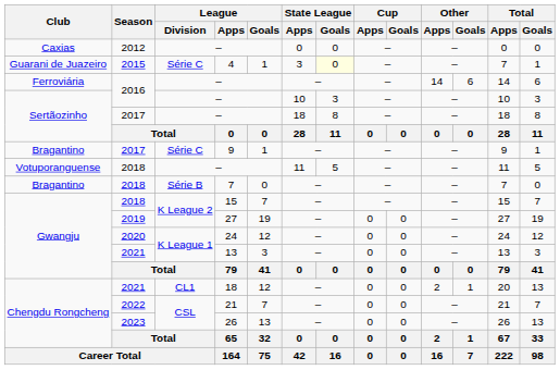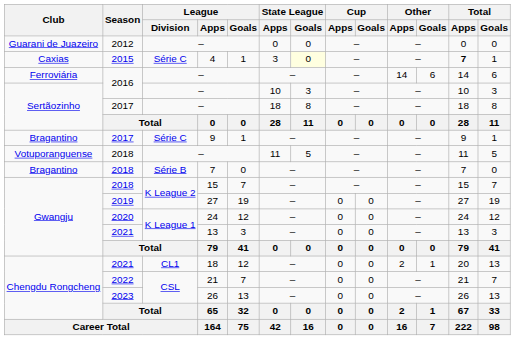2012 / – | Club: Caxias -> Guarani de Juazeiro
4 | Club: Guarani de Juazeiro -> Caxias
4 | Total / Apps: normal -> bold
